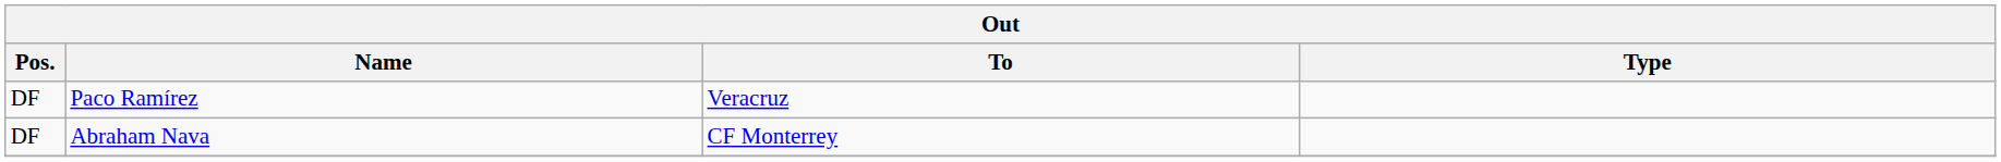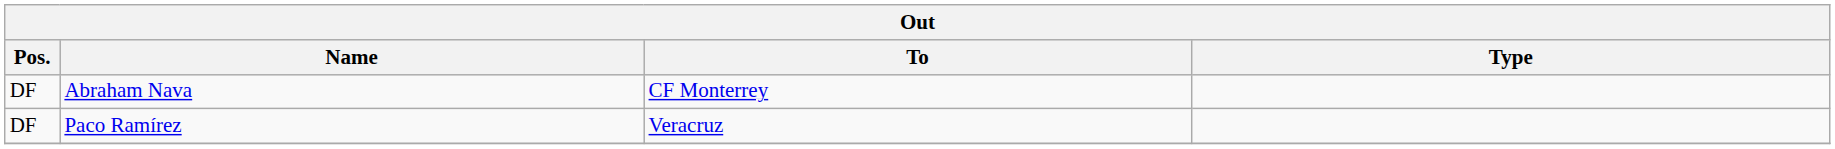rows swapped: Abraham Nava <-> Paco Ramírez
